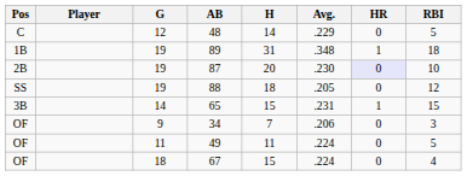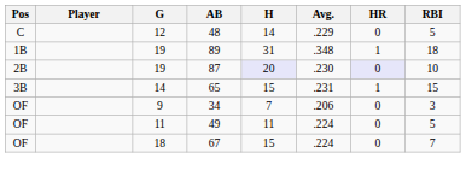87 | H: no background -> lavender background
- row: SS | 19 | 88 | 18 | .205 | 0 | 12
67 | RBI: 4 -> 7
